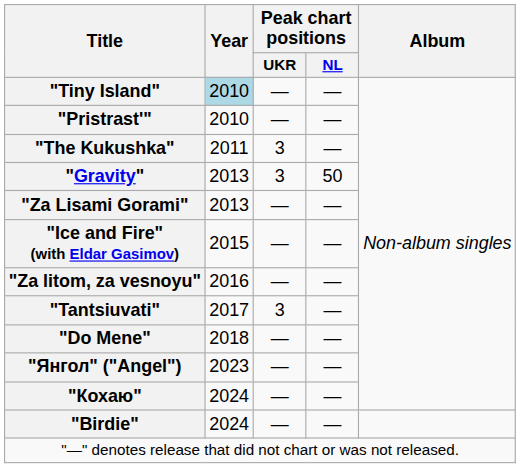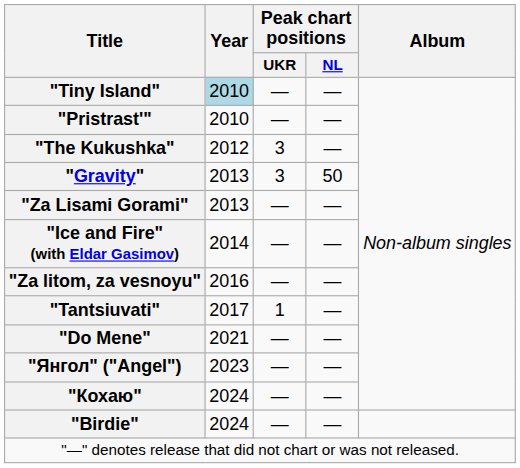"The Kukushka" | Year: 2011 -> 2012
"Ice and Fire" (with Eldar Gasimov) | Year: 2015 -> 2014
"Tantsiuvati" | Peak chart positions / UKR: 3 -> 1
"Do Mene" | Year: 2018 -> 2021
